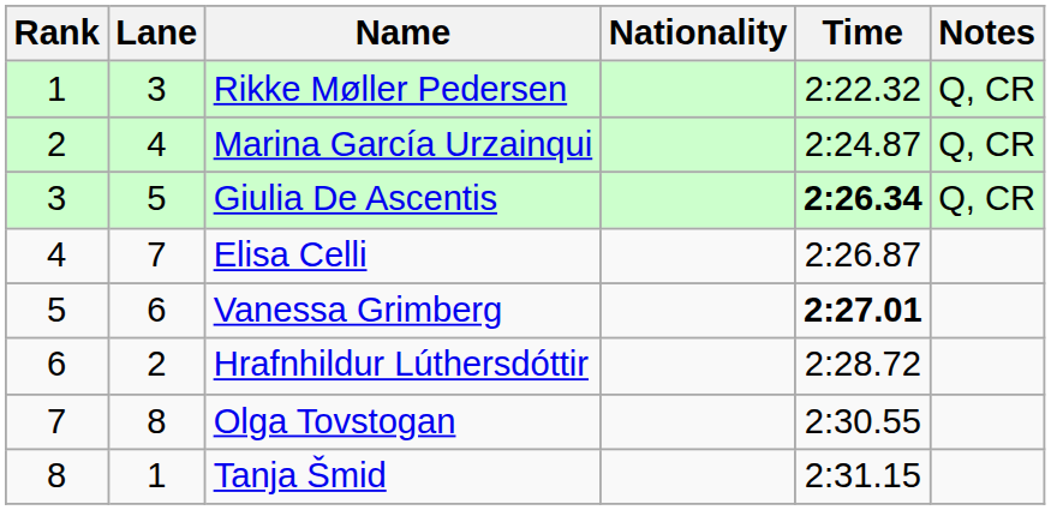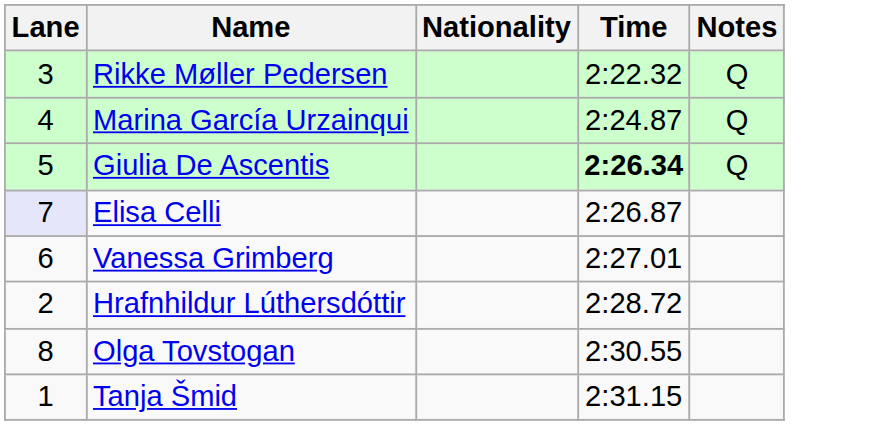- column: Rank | 1 | 2 | 3 | 4 | 5 | 6 | 7 | 8
Rikke Møller Pedersen | Notes: Q, CR -> Q
Marina García Urzainqui | Notes: Q, CR -> Q
Giulia De Ascentis | Notes: Q, CR -> Q
Elisa Celli | Lane: no background -> lavender background
Vanessa Grimberg | Time: bold -> normal
